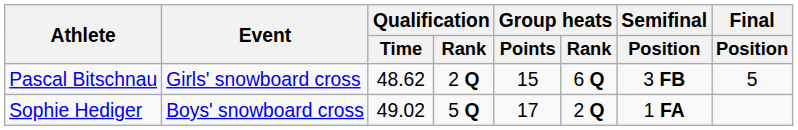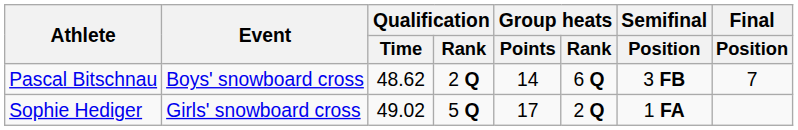Pascal Bitschnau | Event: Girls' snowboard cross -> Boys' snowboard cross
Pascal Bitschnau | Group heats / Points: 15 -> 14
Pascal Bitschnau | Final / Position: 5 -> 7
Sophie Hediger | Event: Boys' snowboard cross -> Girls' snowboard cross
